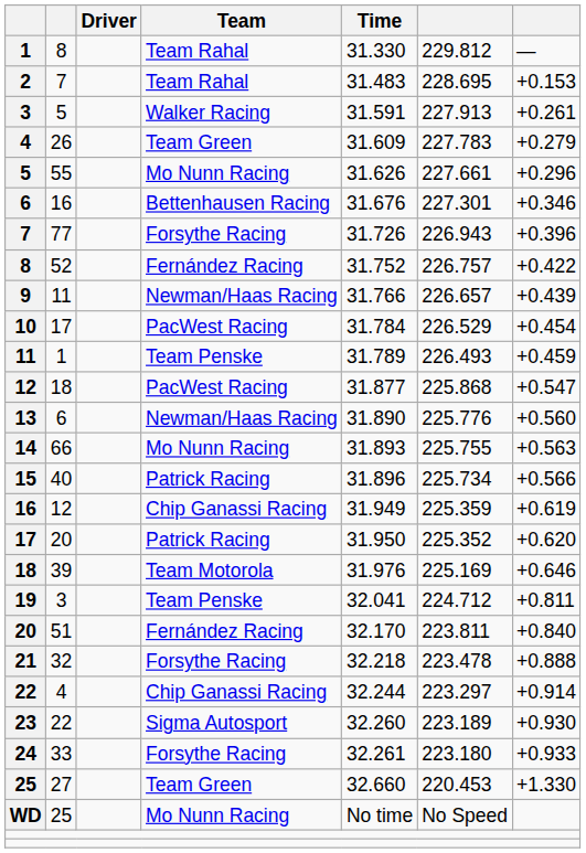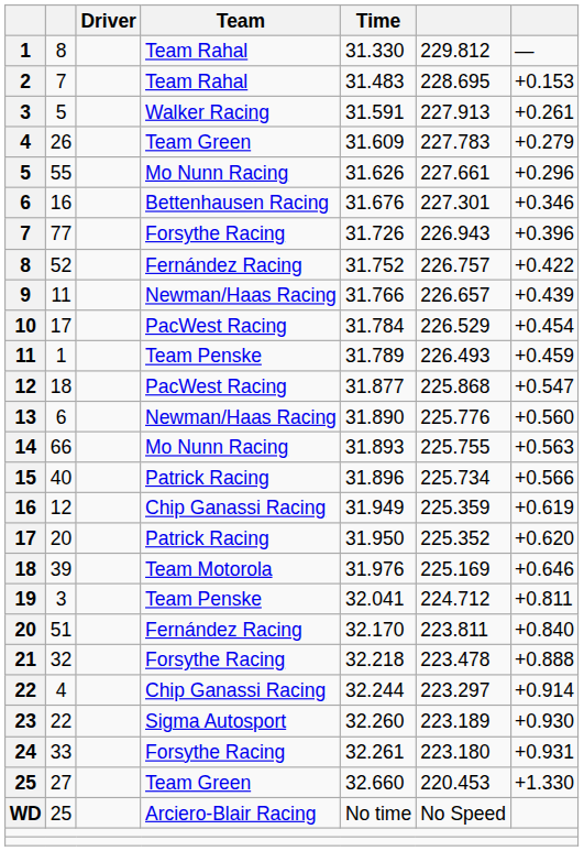24 | column 7: +0.933 -> +0.931
WD | Team: Mo Nunn Racing -> Arciero-Blair Racing
